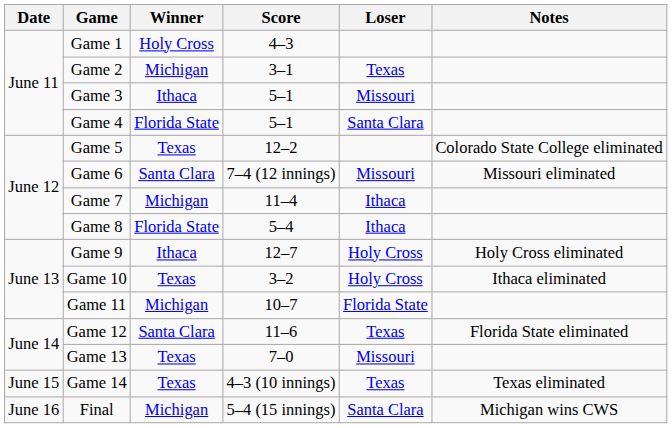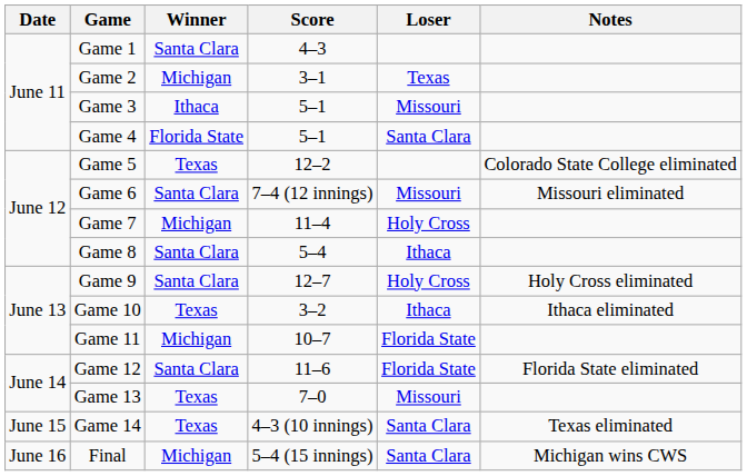Game 1 | Winner: Holy Cross -> Santa Clara
Game 7 | Loser: Ithaca -> Holy Cross
Game 8 | Winner: Florida State -> Santa Clara
Game 9 | Winner: Ithaca -> Santa Clara
Game 10 | Loser: Holy Cross -> Ithaca
Game 12 | Loser: Texas -> Florida State
Game 14 | Loser: Texas -> Santa Clara
